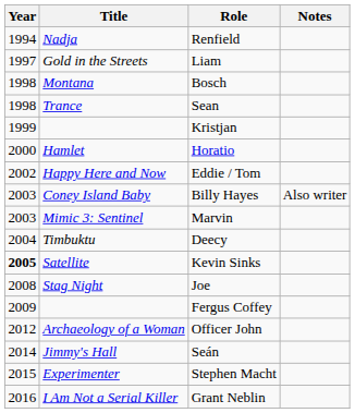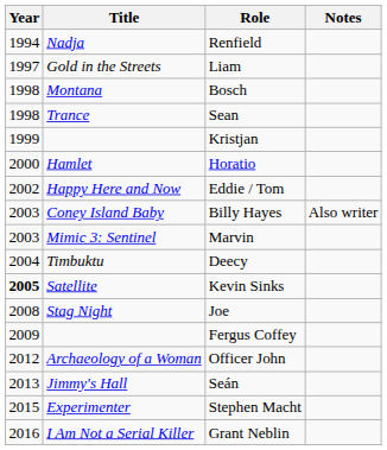Seán | Year: 2014 -> 2013
